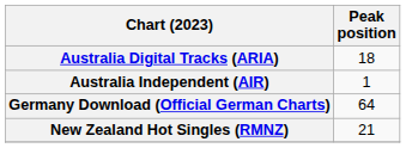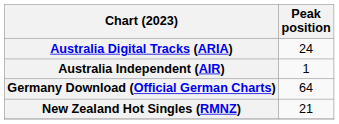Australia Digital Tracks (ARIA) | Peak position: 18 -> 24
